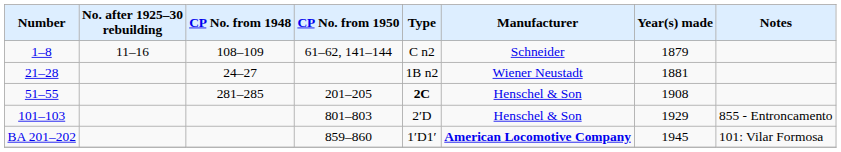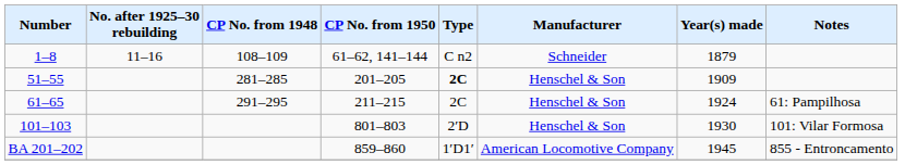- row: 21–28 | 24–27 | 1B n2 | Wiener Neustadt | 1881
51–55 | Year(s) made: 1908 -> 1909
+ row: 61–65 | 291–295 | 211–215 | 2C | Henschel & Son | 1924 | 61: Pampilhosa
101–103 | Year(s) made: 1929 -> 1930
101–103 | Notes: 855 - Entroncamento -> 101: Vilar Formosa
BA 201–202 | Manufacturer: bold -> normal
BA 201–202 | Notes: 101: Vilar Formosa -> 855 - Entroncamento
